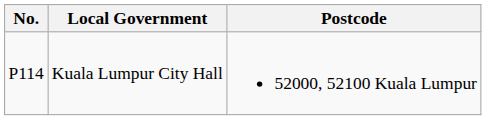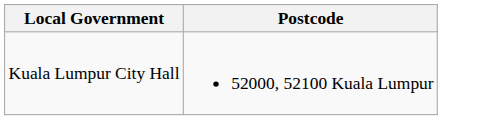- column: No. | P114
